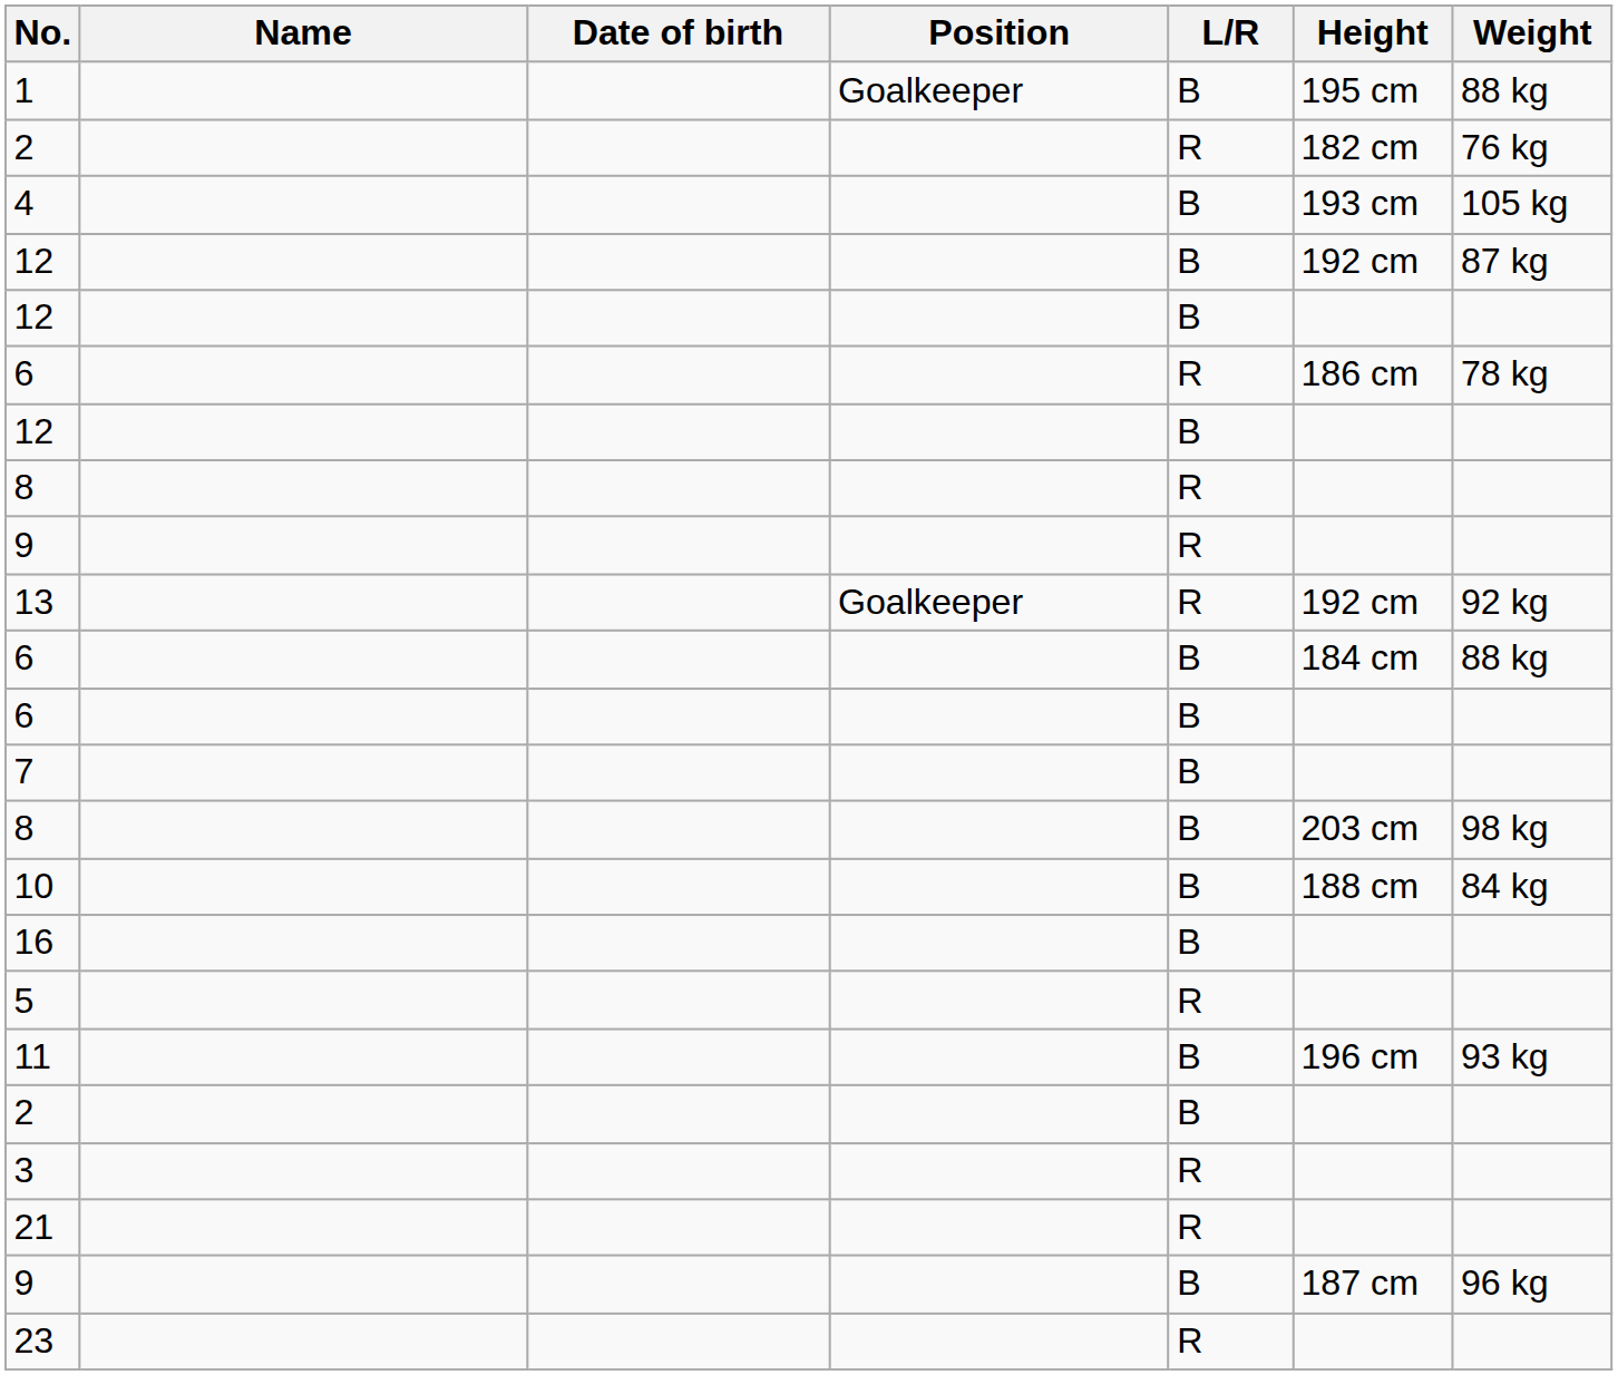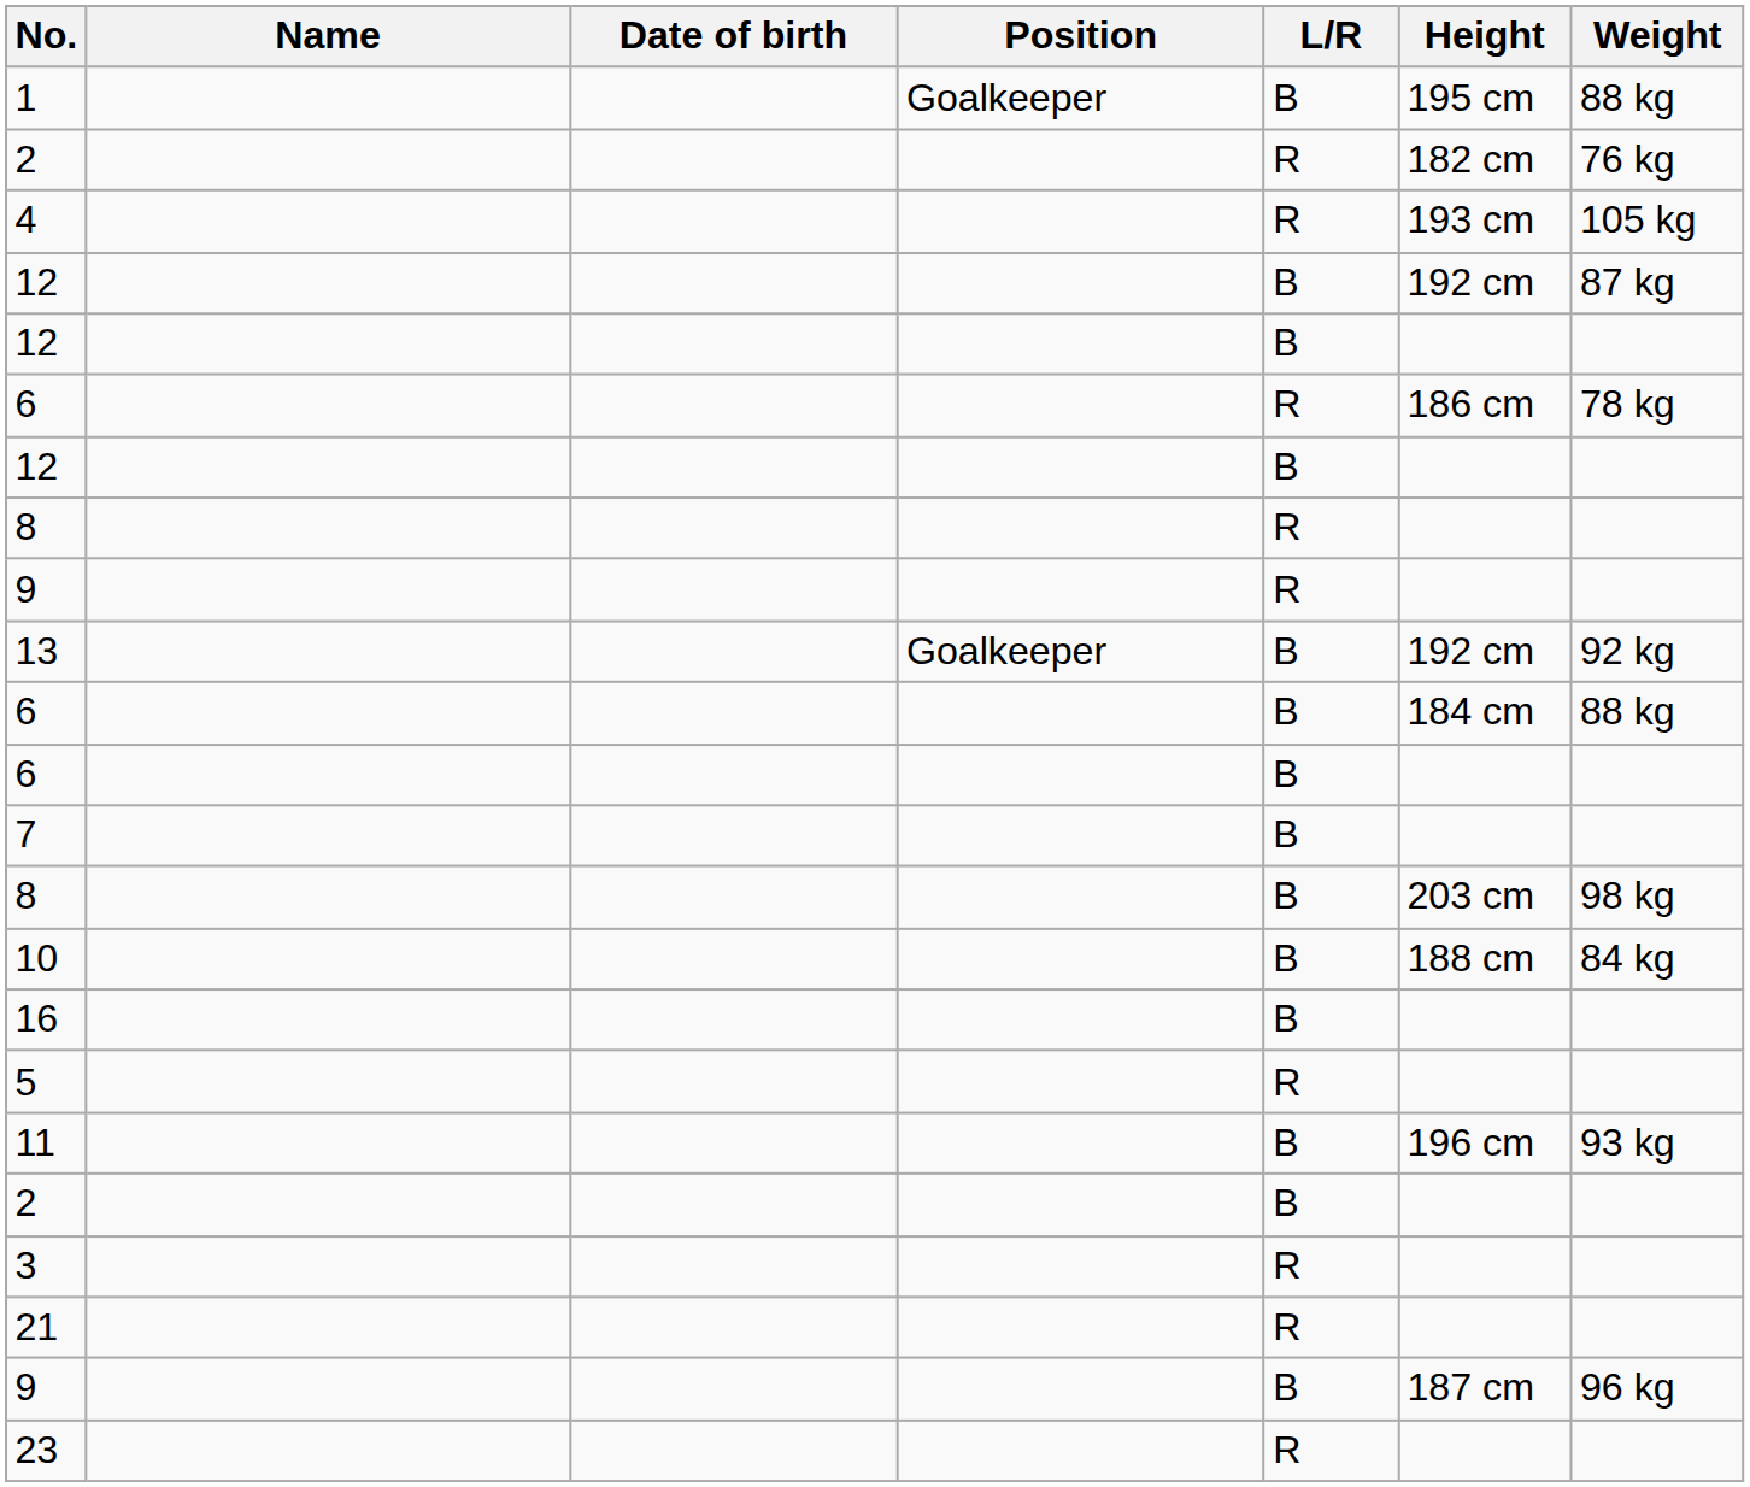4 | L/R: B -> R
13 | L/R: R -> B
